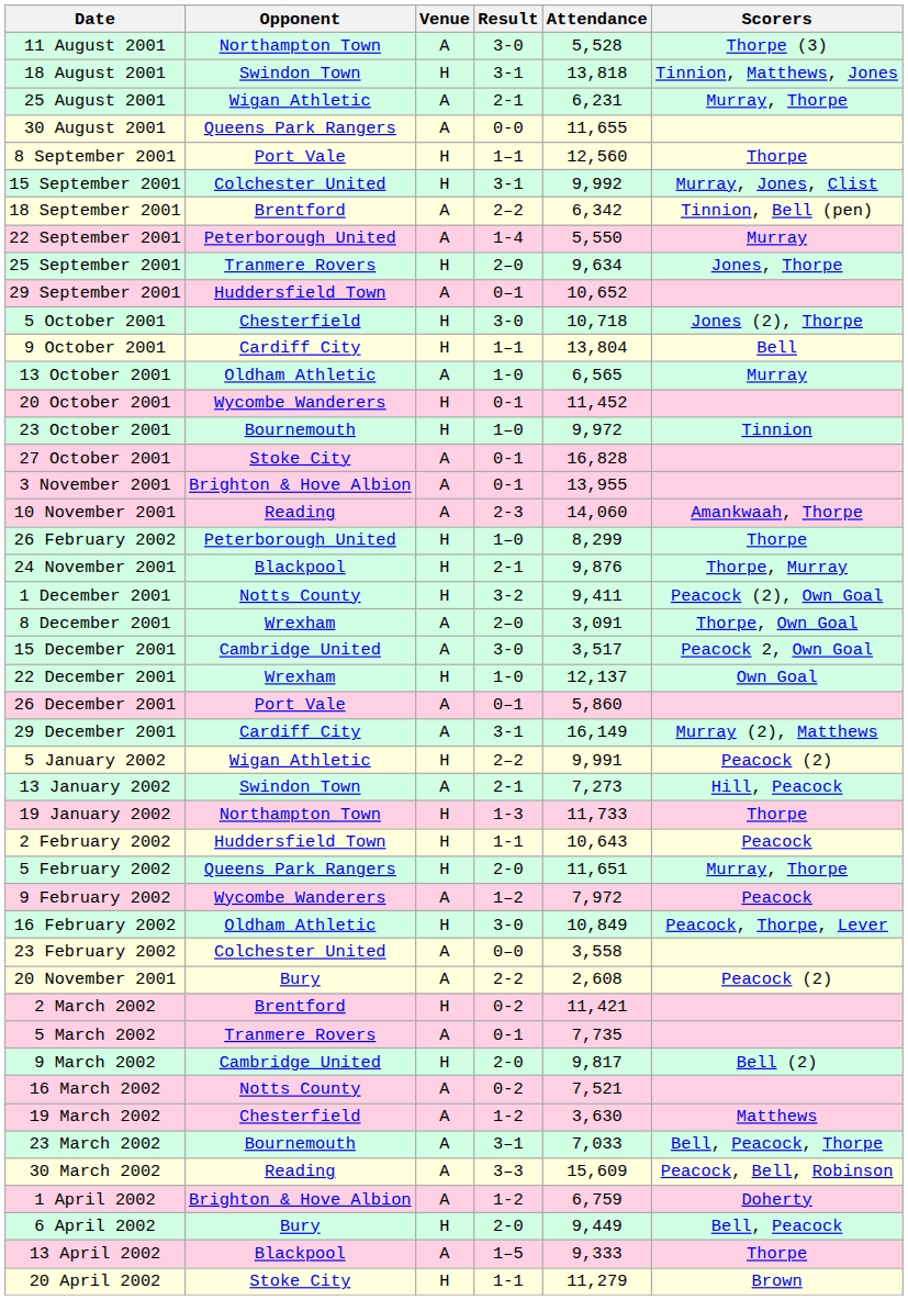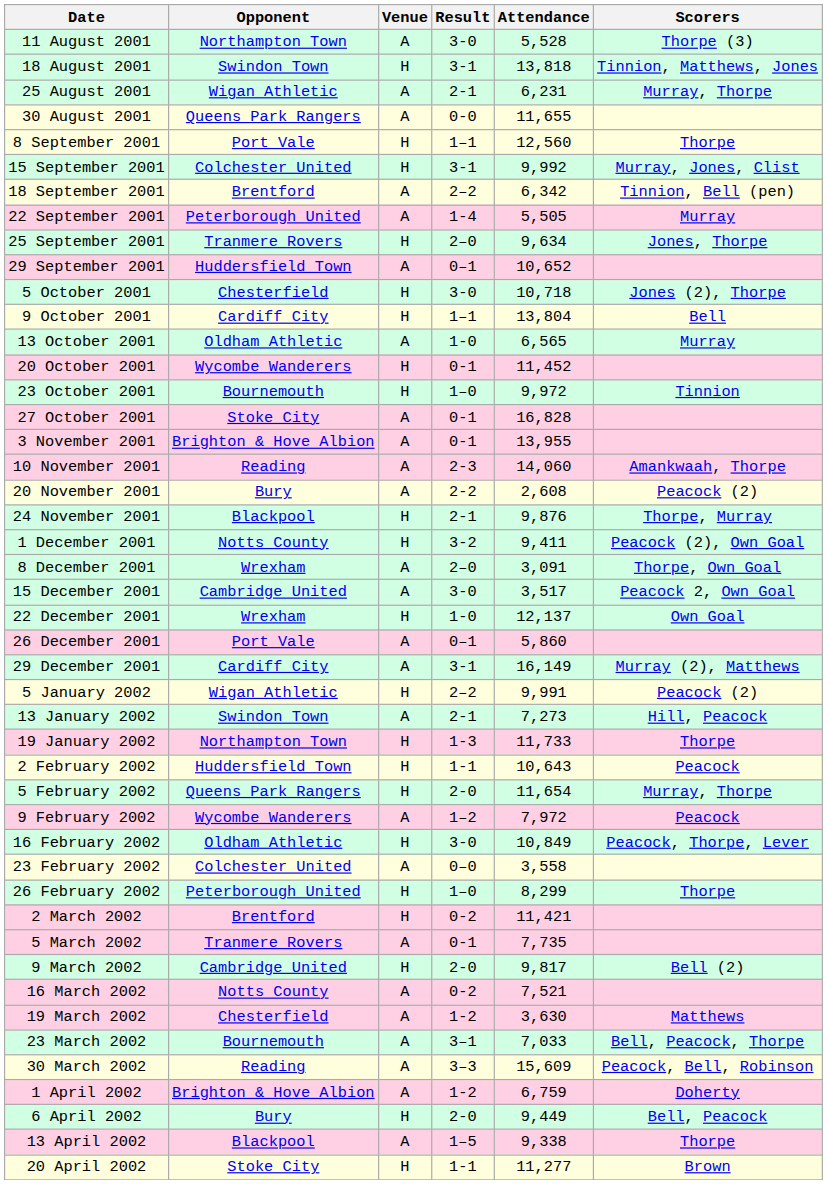22 September 2001 | Attendance: 5,550 -> 5,505
rows swapped: 20 November 2001 <-> 26 February 2002
5 February 2002 | Attendance: 11,651 -> 11,654
13 April 2002 | Attendance: 9,333 -> 9,338
20 April 2002 | Attendance: 11,279 -> 11,277
